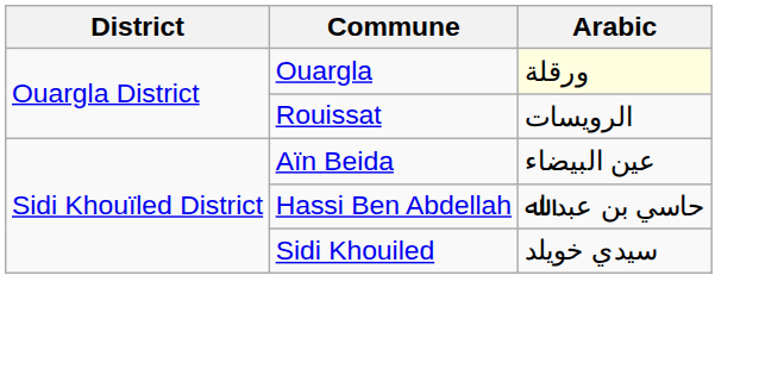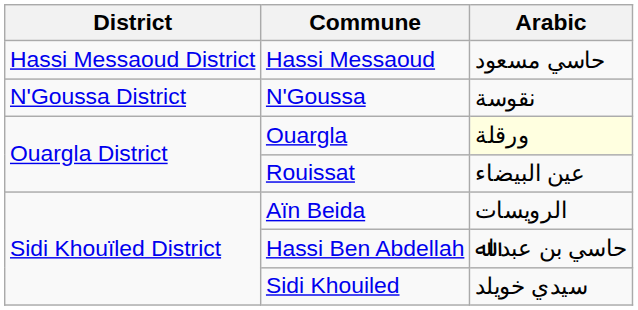+ row: Hassi Messaoud District | Hassi Messaoud | حاسي مسعود
+ row: N'Goussa District | N'Goussa | ﻧﻘﻮﺳﺔ
Rouissat | Arabic: اﻟﺮوﻳﺴﺎت -> ﻋﻴﻦ اﻟﺒﻴﻀﺎء
Aïn Beida | Arabic: ﻋﻴﻦ اﻟﺒﻴﻀﺎء -> اﻟﺮوﻳﺴﺎت
